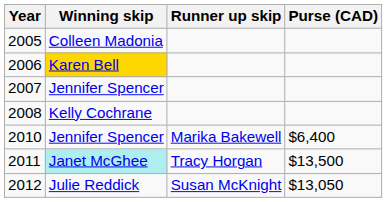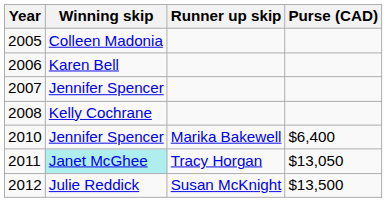2006 | Winning skip: gold background -> no background
2011 | Purse (CAD): $13,500 -> $13,050
2012 | Purse (CAD): $13,050 -> $13,500
